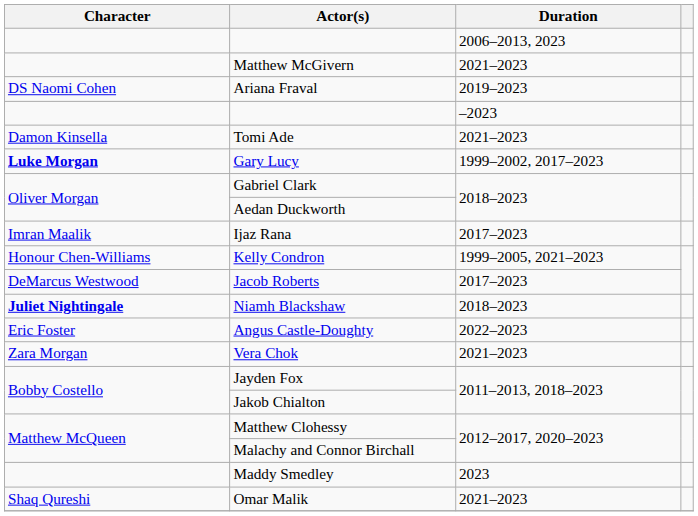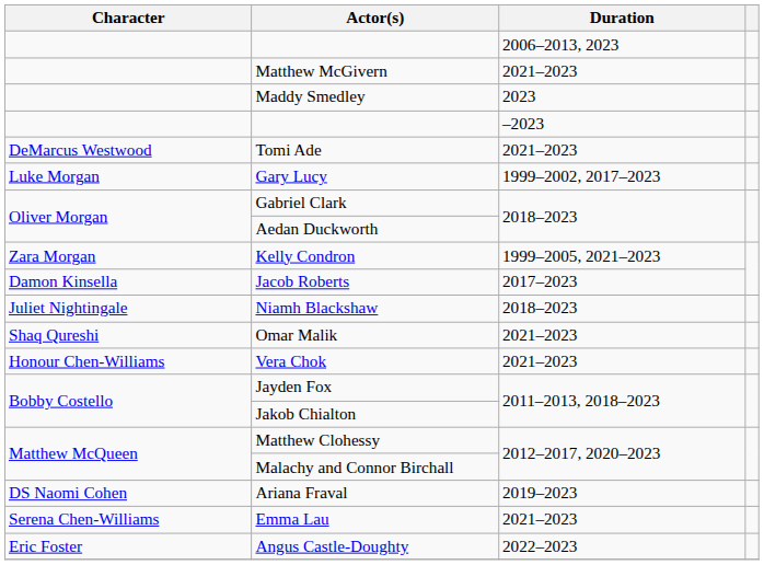rows swapped: Maddy Smedley <-> Ariana Fraval
Tomi Ade | Character: Damon Kinsella -> DeMarcus Westwood
Gary Lucy | Character: bold -> normal
- row: Imran Maalik | Ijaz Rana | 2017–2023
Kelly Condron | Character: Honour Chen-Williams -> Zara Morgan
Jacob Roberts | Character: DeMarcus Westwood -> Damon Kinsella
Niamh Blackshaw | Character: bold -> normal
rows swapped: Angus Castle-Doughty <-> Omar Malik
Vera Chok | Character: Zara Morgan -> Honour Chen-Williams
+ row: Serena Chen-Williams | Emma Lau | 2021–2023
